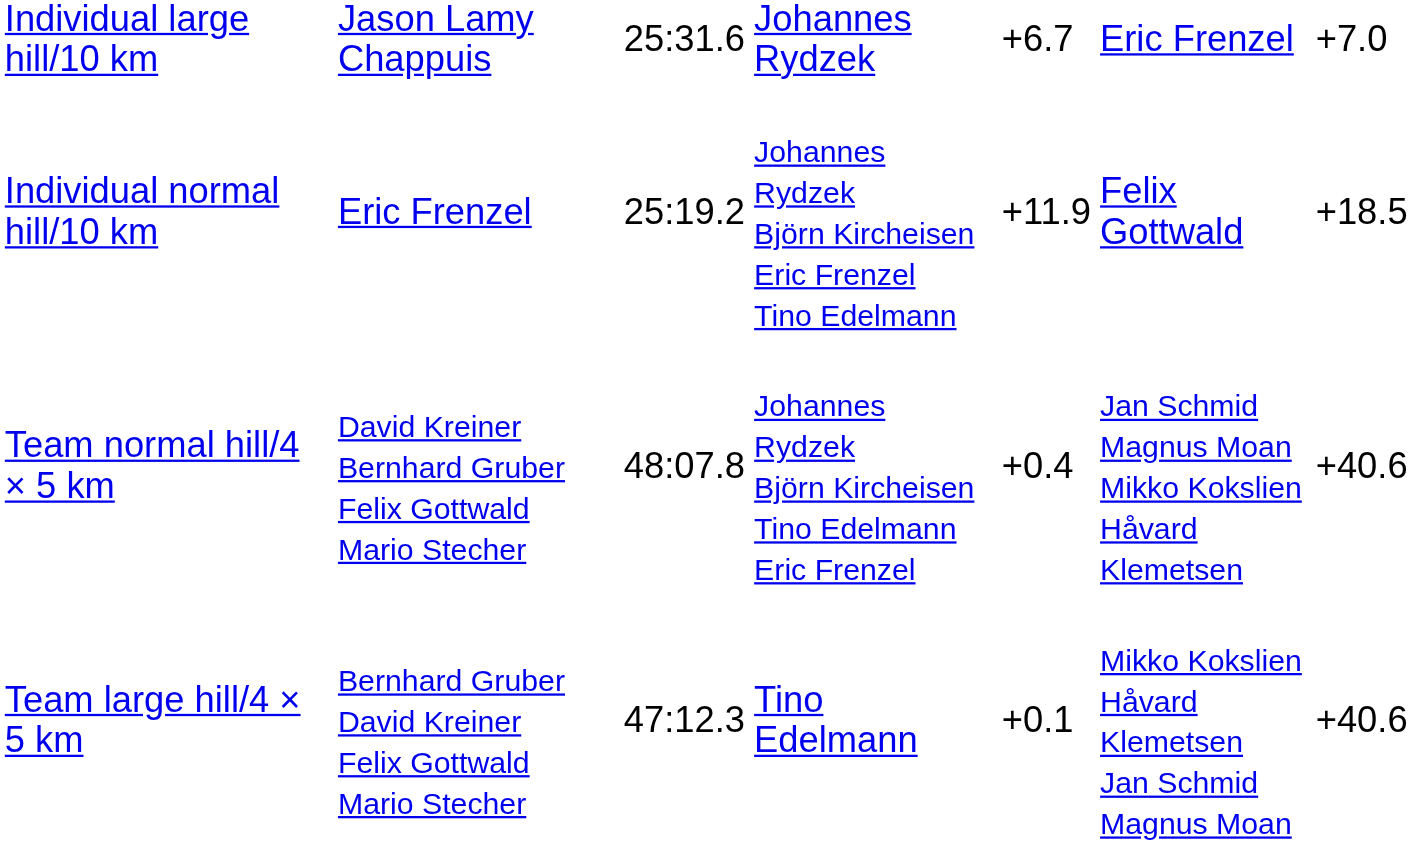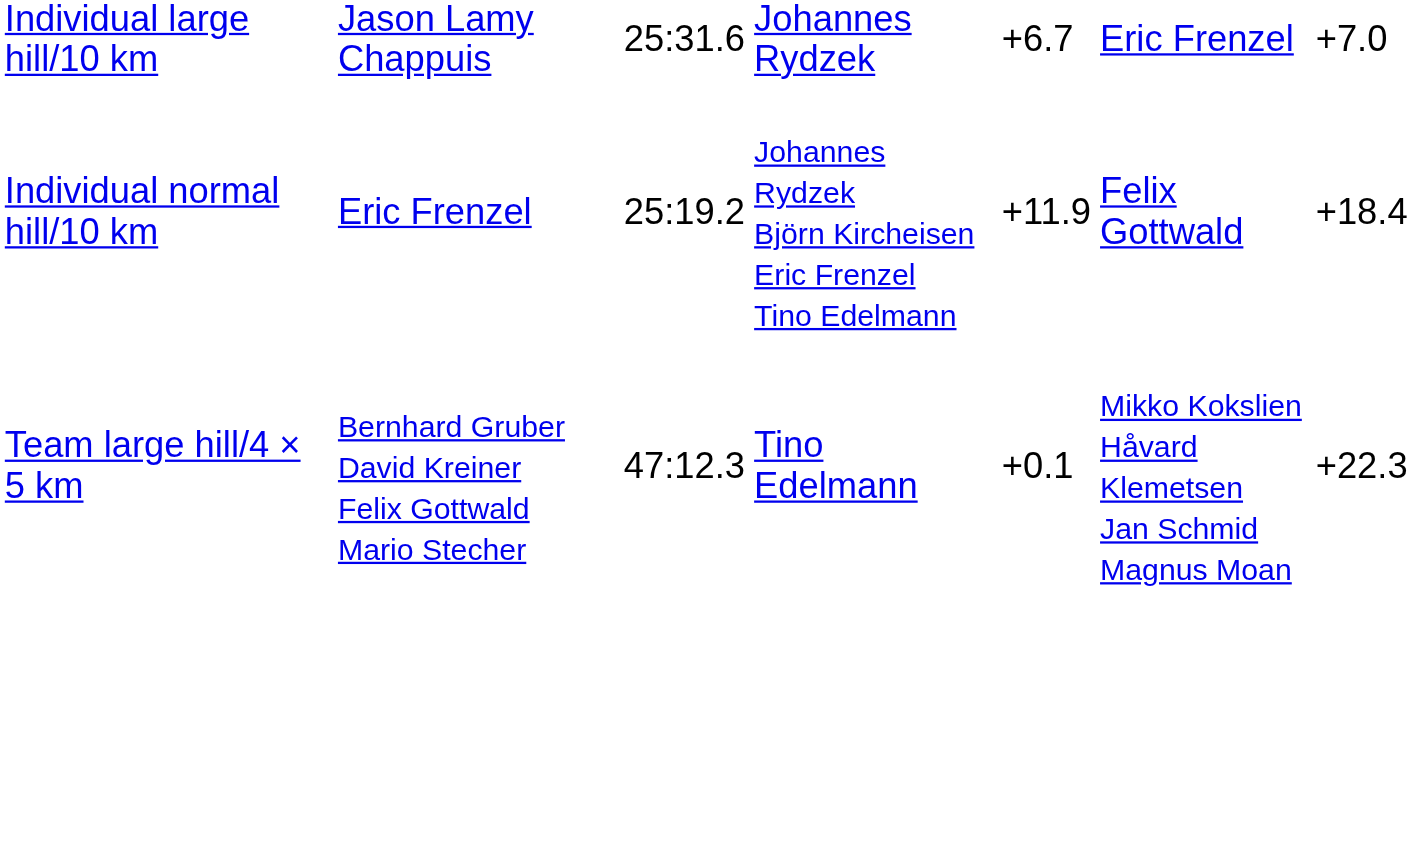Individual normal hill/10 km | column 7: +18.5 -> +18.4
- row: Team normal hill/4 × 5 km | David Kreiner Bernhard Gruber Felix Gottwald Mario Stecher | 48:07.8 | Johannes Rydzek Björn Kircheisen Tino Edelmann Eric Frenzel | +0.4 | Jan Schmid Magnus Moan Mikko Kokslien Håvard Klemetsen | +40.6
Team large hill/4 × 5 km | column 7: +40.6 -> +22.3
